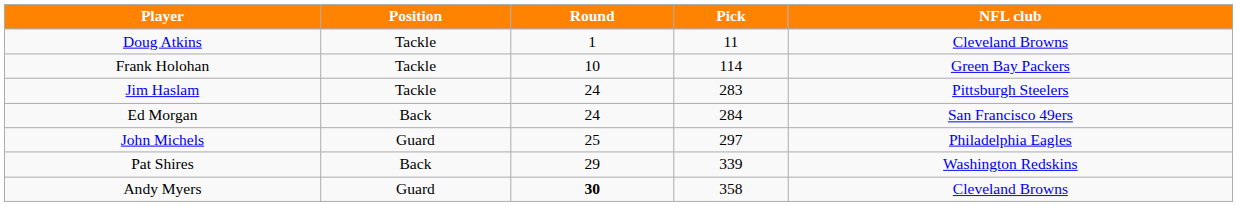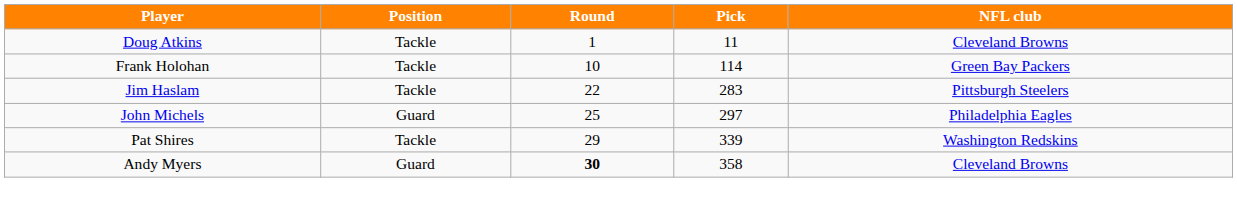Jim Haslam | Round: 24 -> 22
- row: Ed Morgan | Back | 24 | 284 | San Francisco 49ers
Pat Shires | Position: Back -> Tackle
